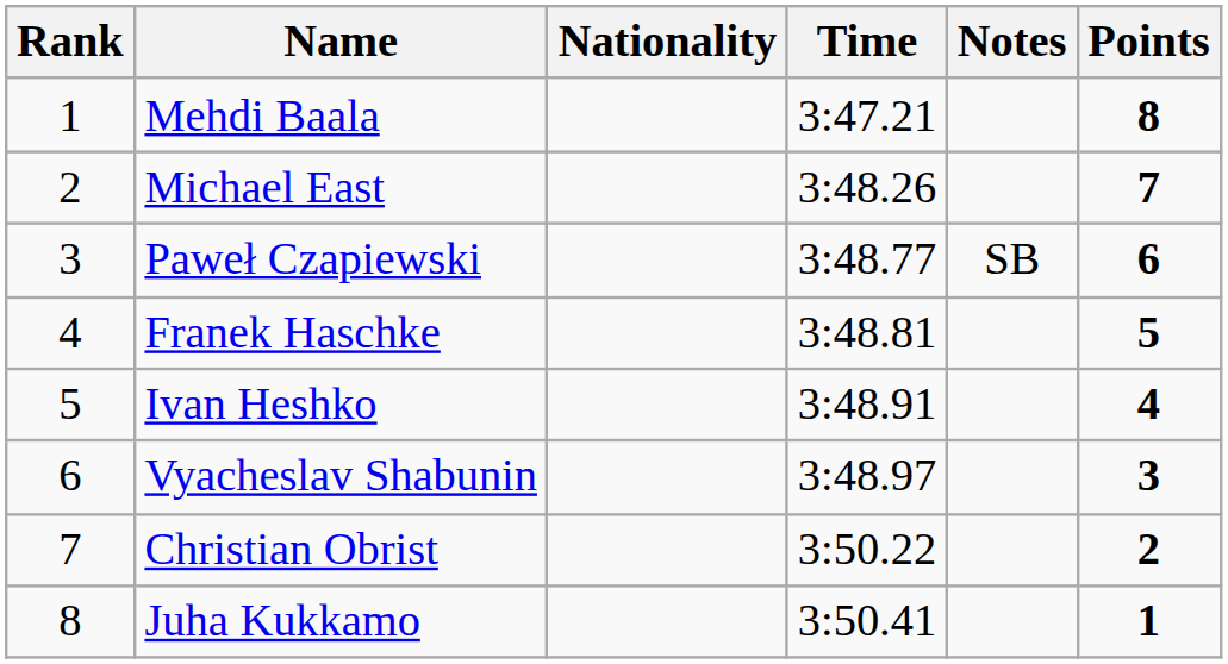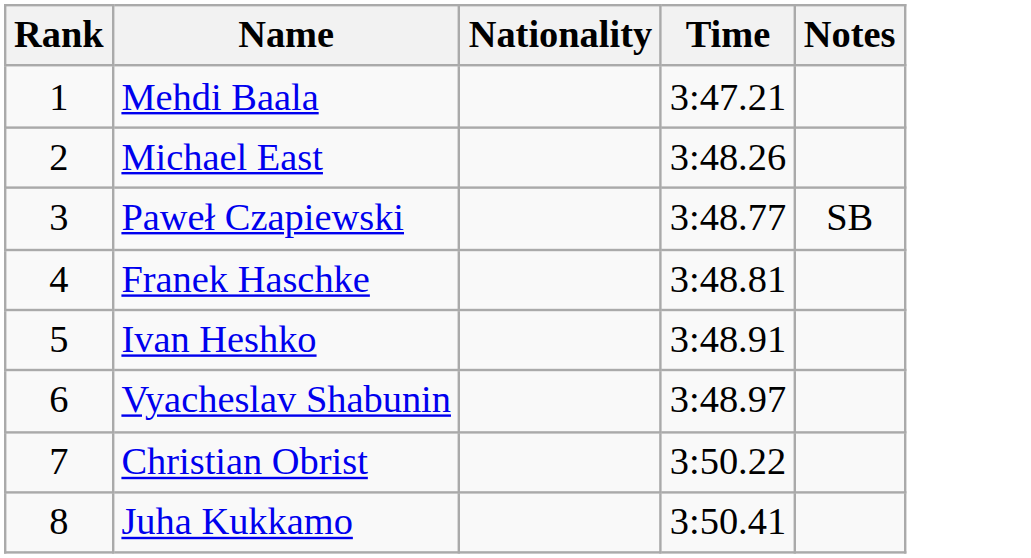- column: Points | 8 | 7 | 6 | 5 | 4 | 3 | 2 | 1
